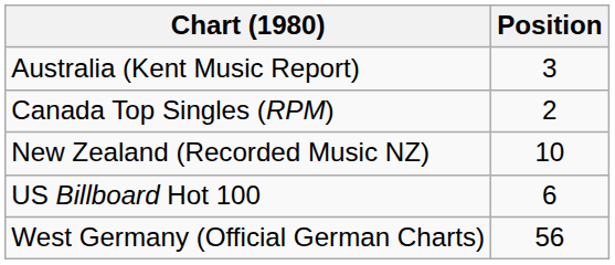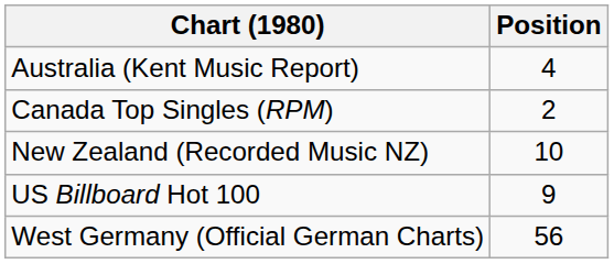Australia (Kent Music Report) | Position: 3 -> 4
US Billboard Hot 100 | Position: 6 -> 9
